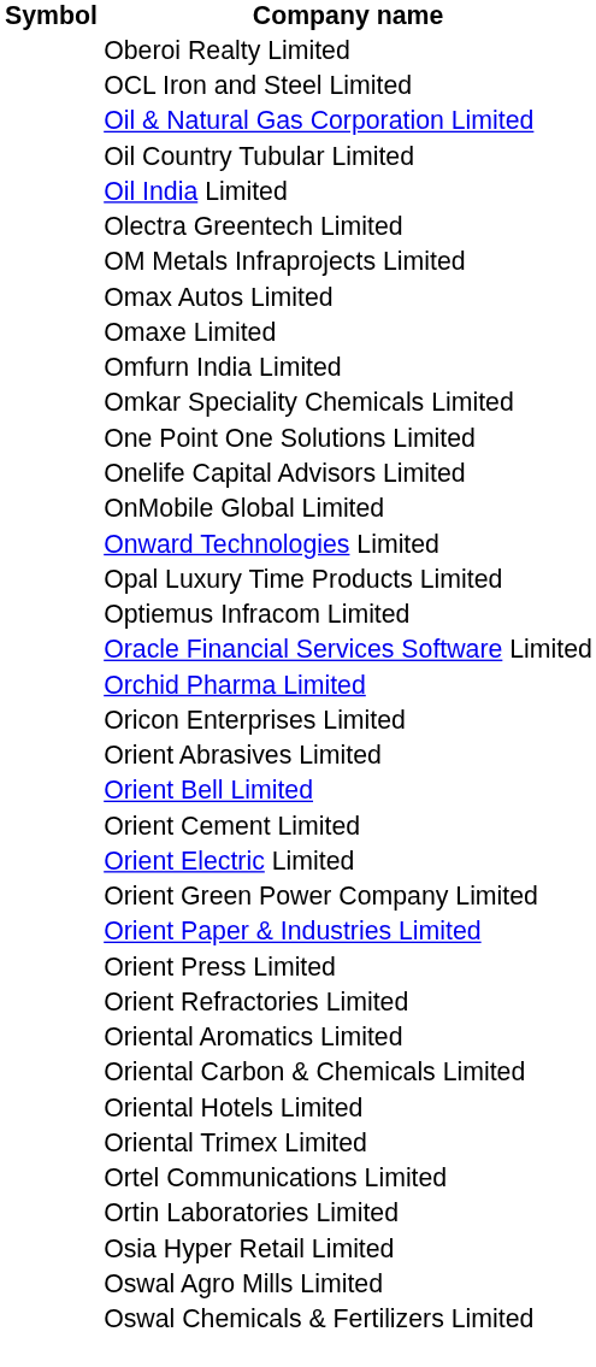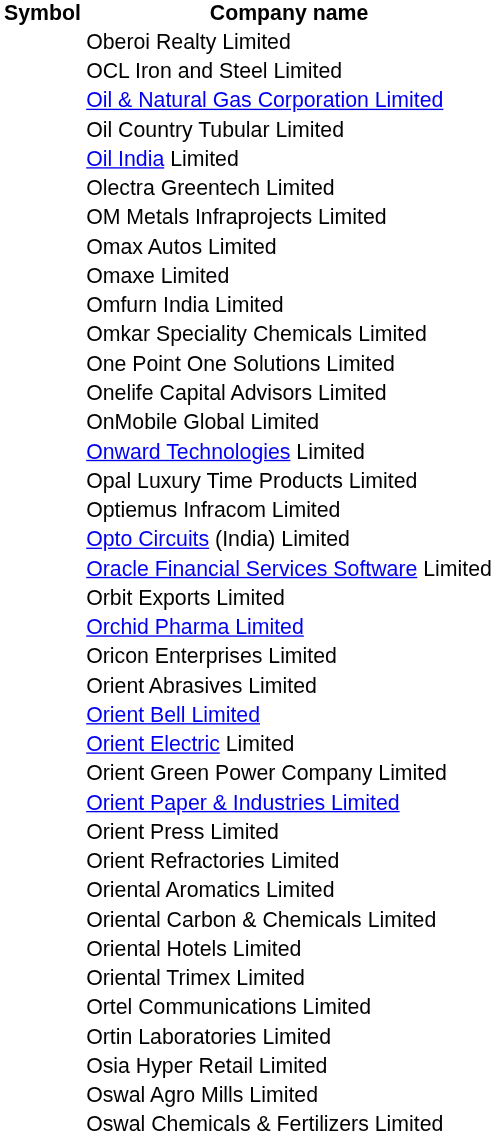+ row: Opto Circuits (India) Limited
+ row: Orbit Exports Limited
- row: Orient Cement Limited
